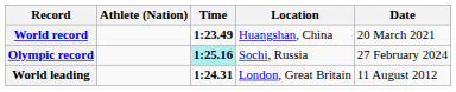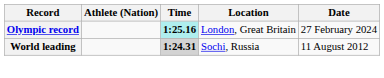- row: World record | 1:23.49 | Huangshan, China | 20 March 2021
Olympic record | Location: Sochi, Russia -> London, Great Britain
World leading | Time: no background -> lightgrey background
World leading | Location: London, Great Britain -> Sochi, Russia
